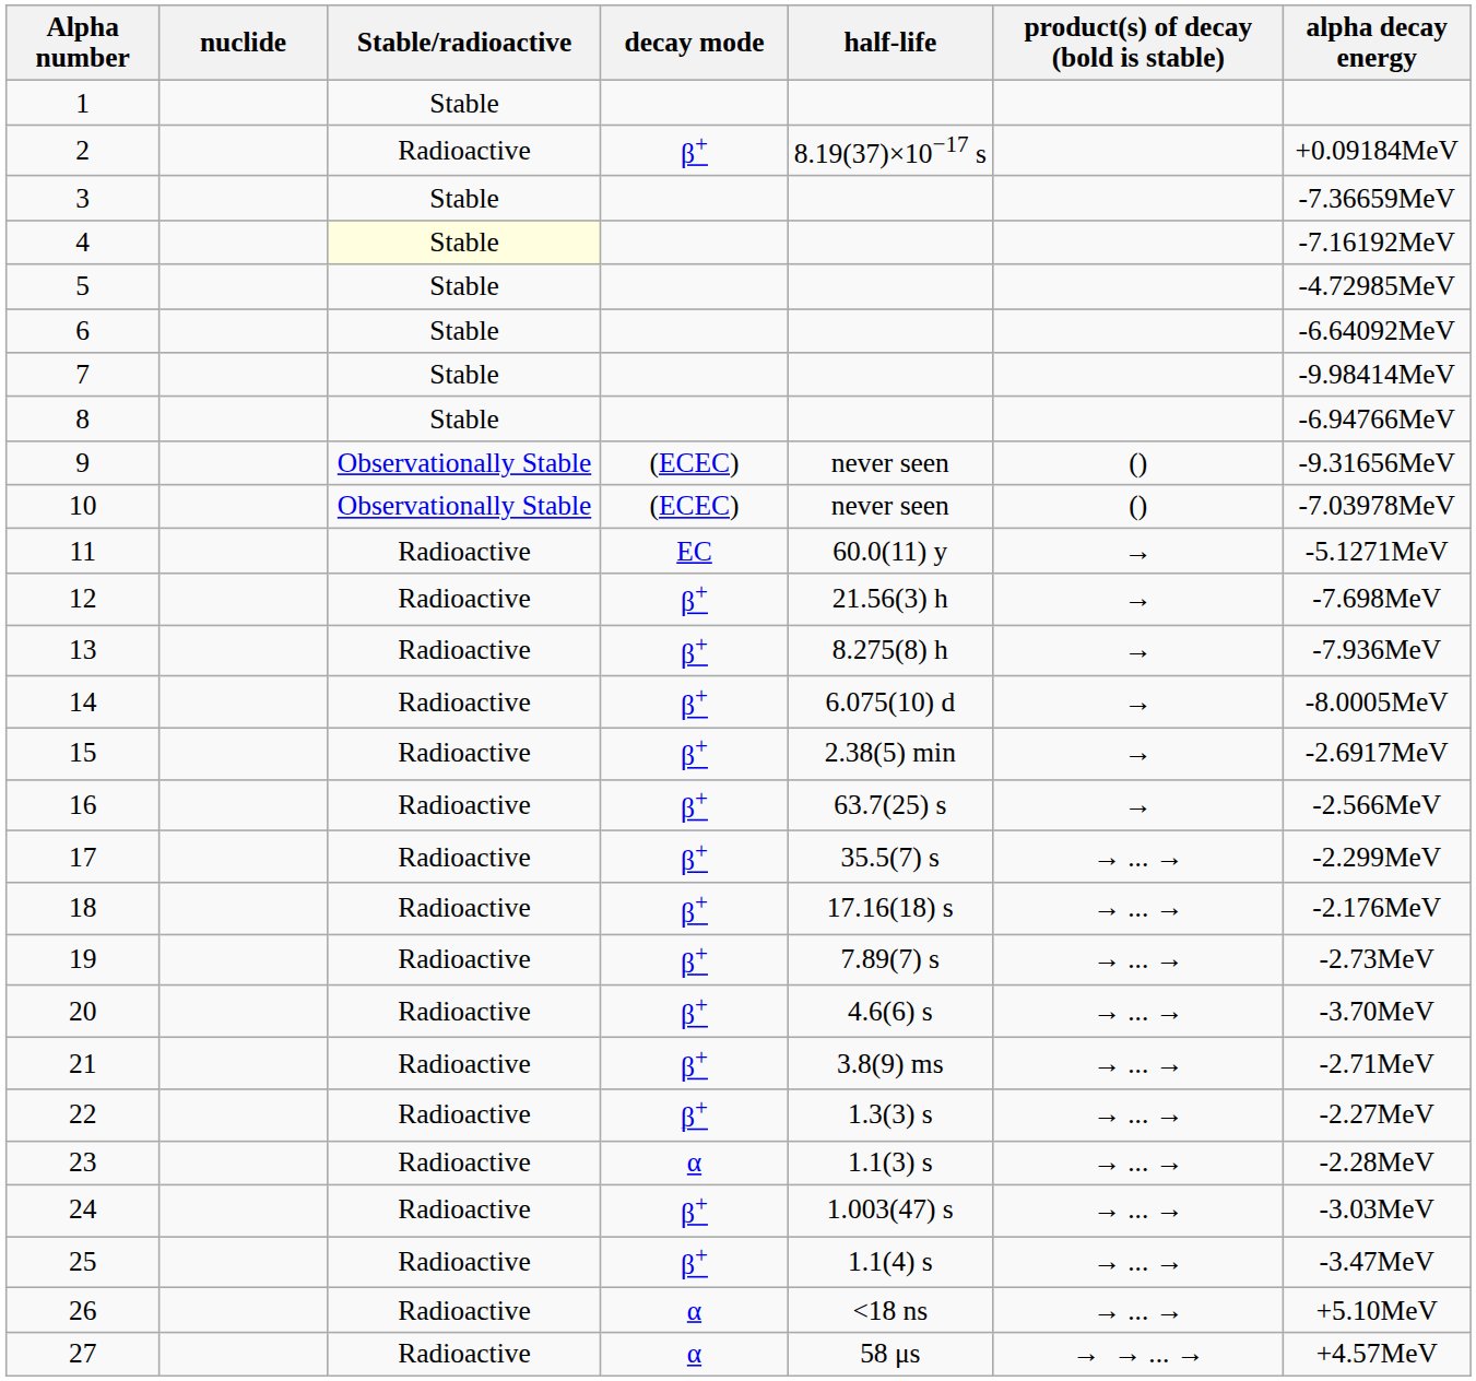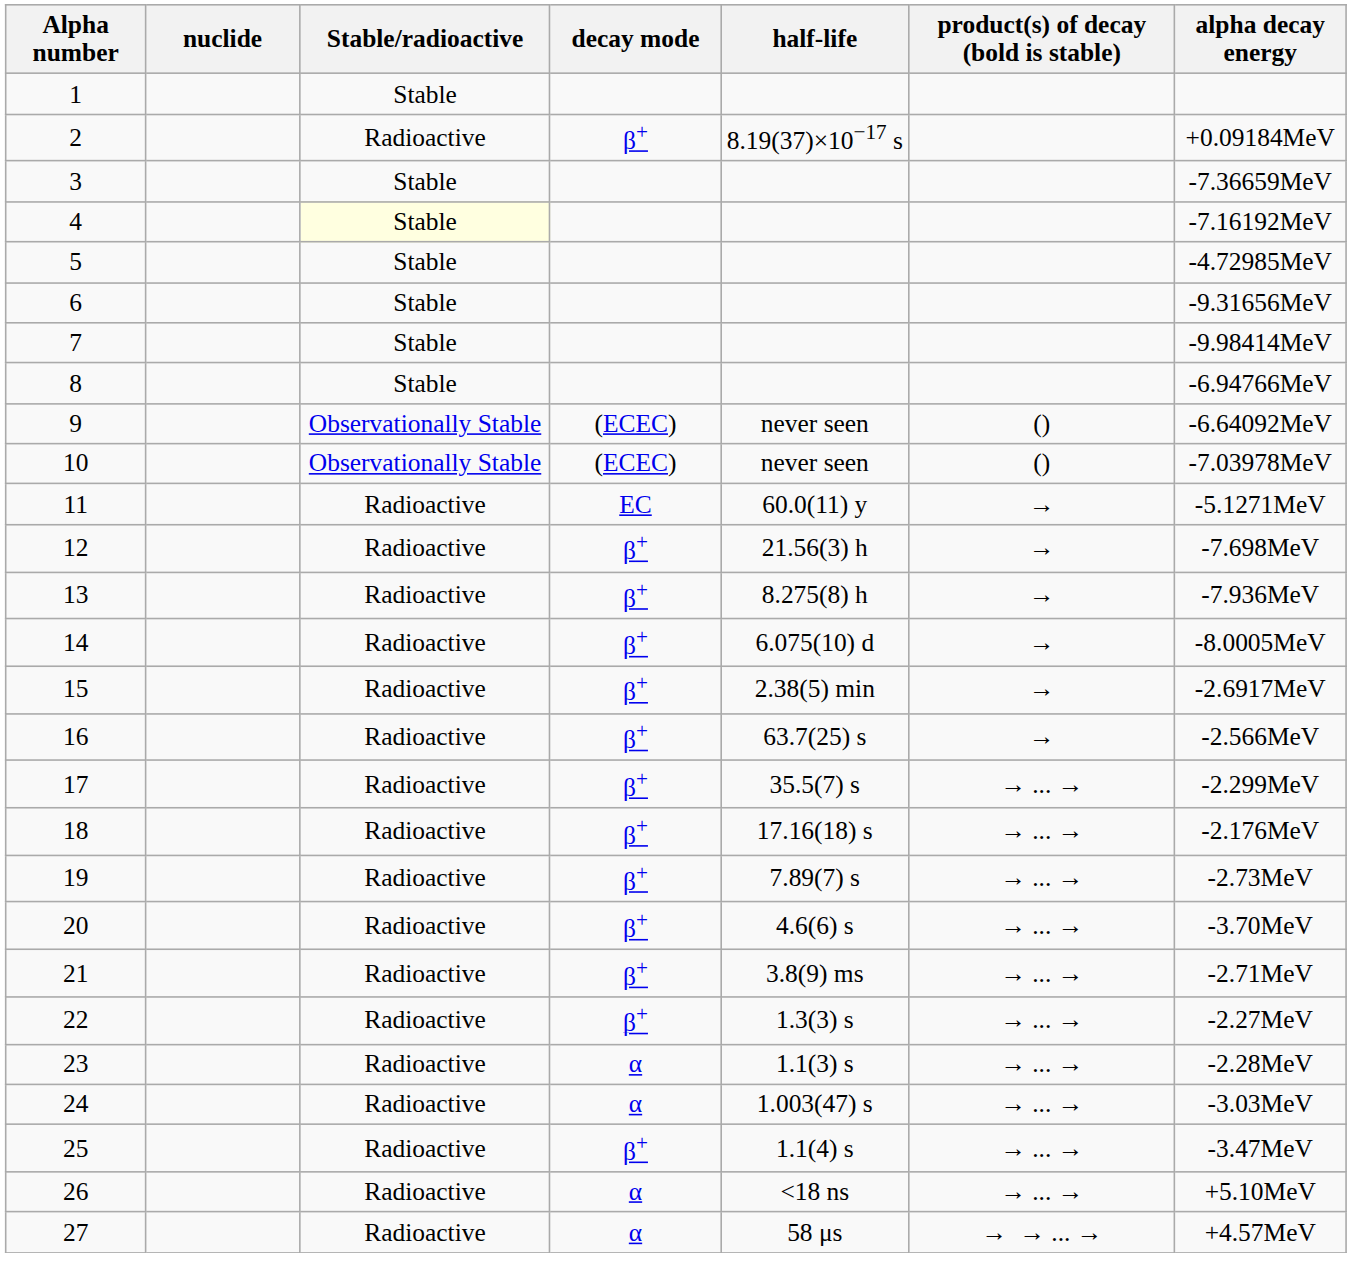6 | alpha decay energy: -6.64092MeV -> -9.31656MeV
9 | alpha decay energy: -9.31656MeV -> -6.64092MeV
24 | decay mode: β+ -> α
